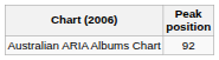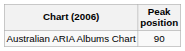Australian ARIA Albums Chart | Peak position: 92 -> 90
